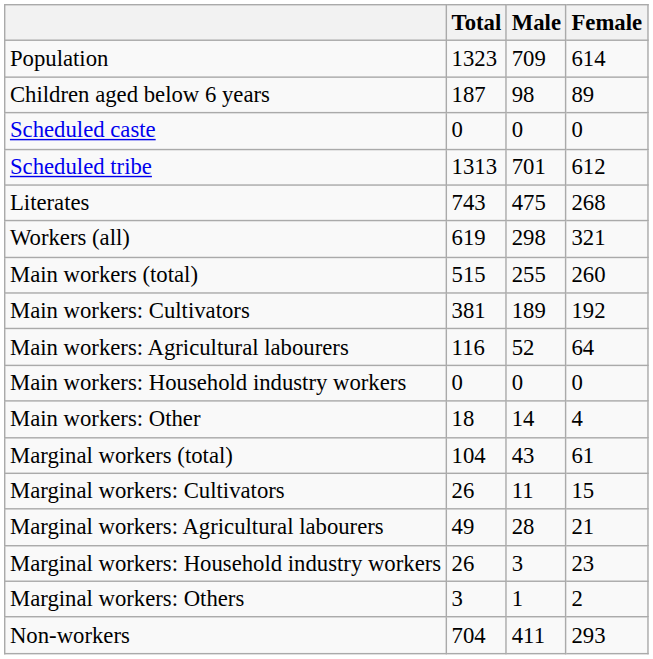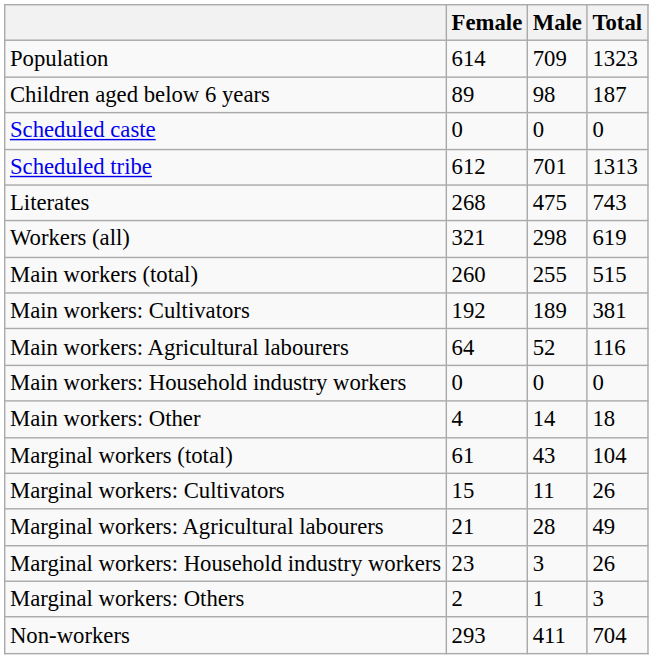columns swapped: Total <-> Female
